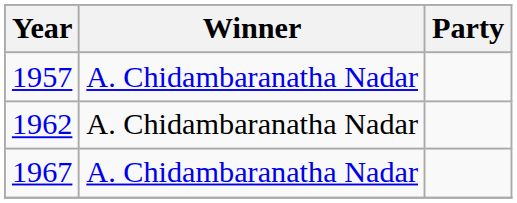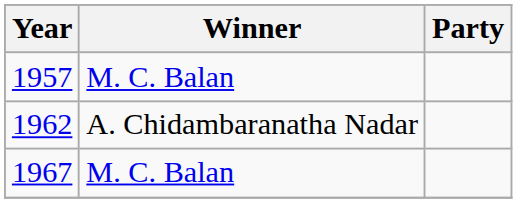1957 | Winner: A. Chidambaranatha Nadar -> M. C. Balan
1967 | Winner: A. Chidambaranatha Nadar -> M. C. Balan
